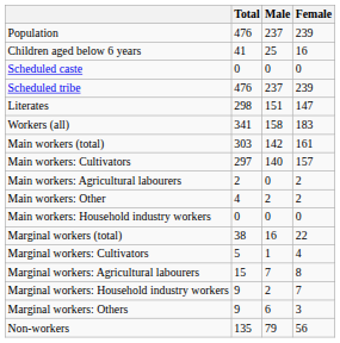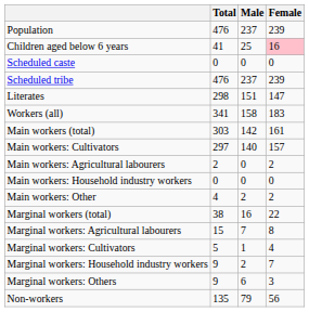Children aged below 6 years | Female: no background -> pink background
rows swapped: Main workers: Household industry workers <-> Main workers: Other
rows swapped: Marginal workers: Cultivators <-> Marginal workers: Agricultural labourers
